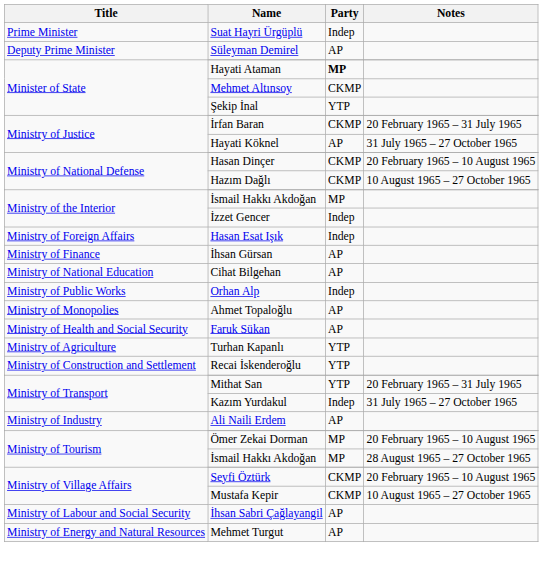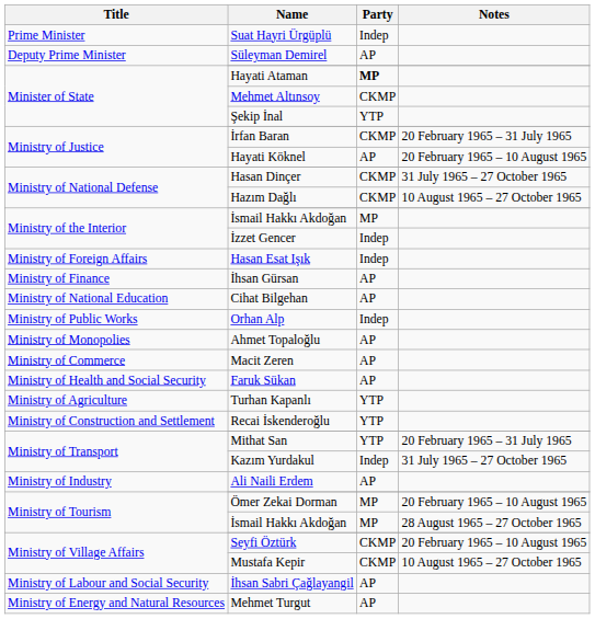Hayati Köknel | Notes: 31 July 1965 – 27 October 1965 -> 20 February 1965 – 10 August 1965
Hasan Dinçer | Notes: 20 February 1965 – 10 August 1965 -> 31 July 1965 – 27 October 1965
+ row: Ministry of Commerce | Macit Zeren | AP
